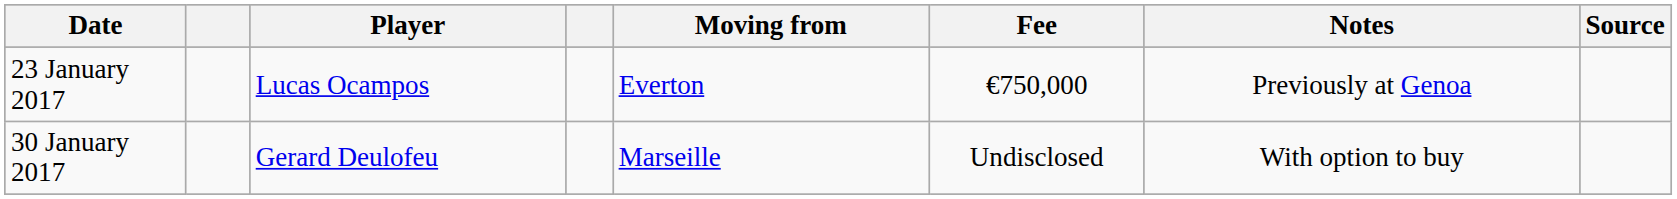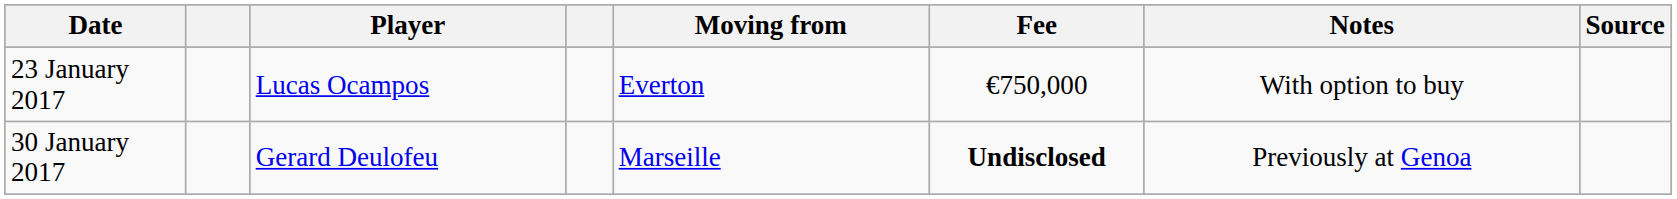23 January 2017 | Notes: Previously at Genoa -> With option to buy
30 January 2017 | Fee: normal -> bold
30 January 2017 | Notes: With option to buy -> Previously at Genoa
